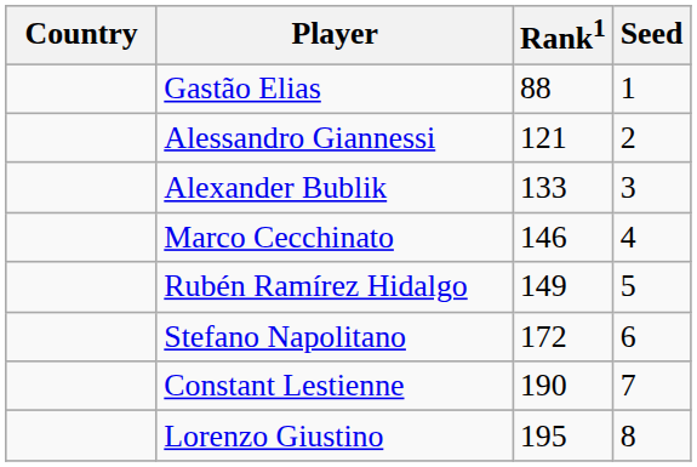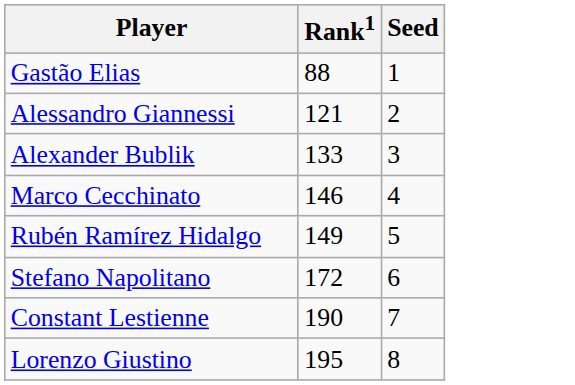- column: Country
